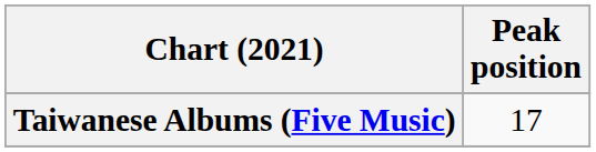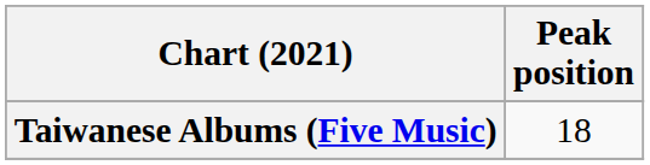Taiwanese Albums (Five Music) | Peak position: 17 -> 18
